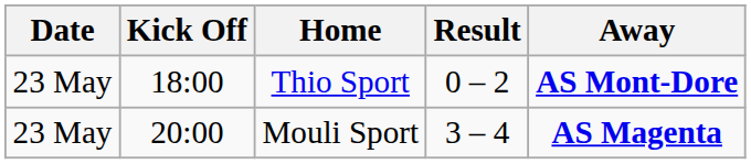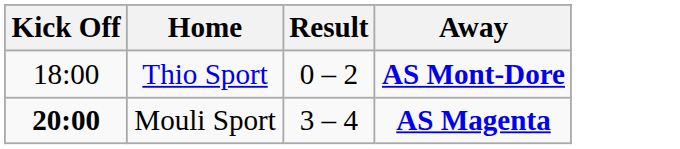- column: Date | 23 May | 23 May
Mouli Sport | Kick Off: normal -> bold
